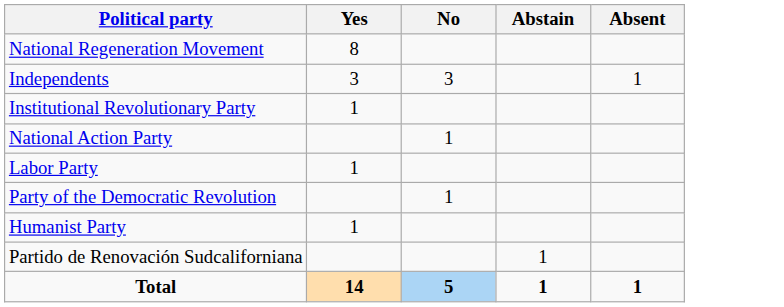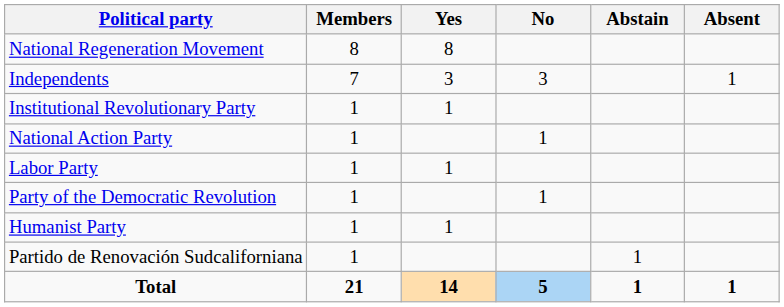+ column: Members | 8 | 7 | 1 | 1 | 1 | 1 | 1 | 1 | 21
